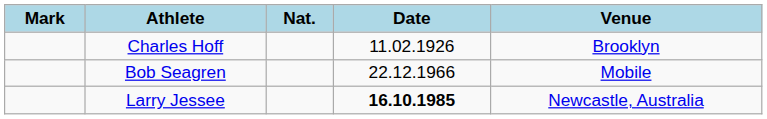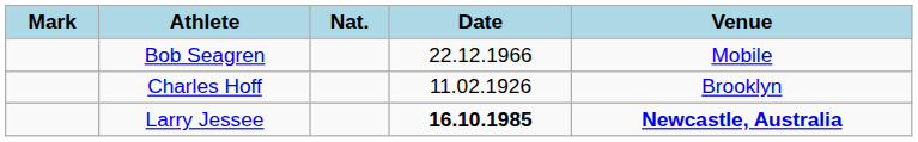rows swapped: Charles Hoff <-> Bob Seagren
Larry Jessee | Venue: normal -> bold
